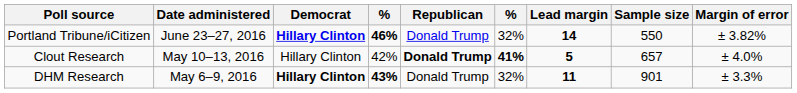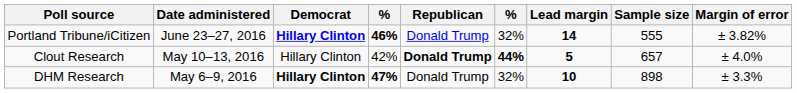Portland Tribune/iCitizen | Sample size: 550 -> 555
Clout Research | column 6: 41% -> 44%
DHM Research | column 4: 43% -> 47%
DHM Research | Lead margin: 11 -> 10
DHM Research | Sample size: 901 -> 898
